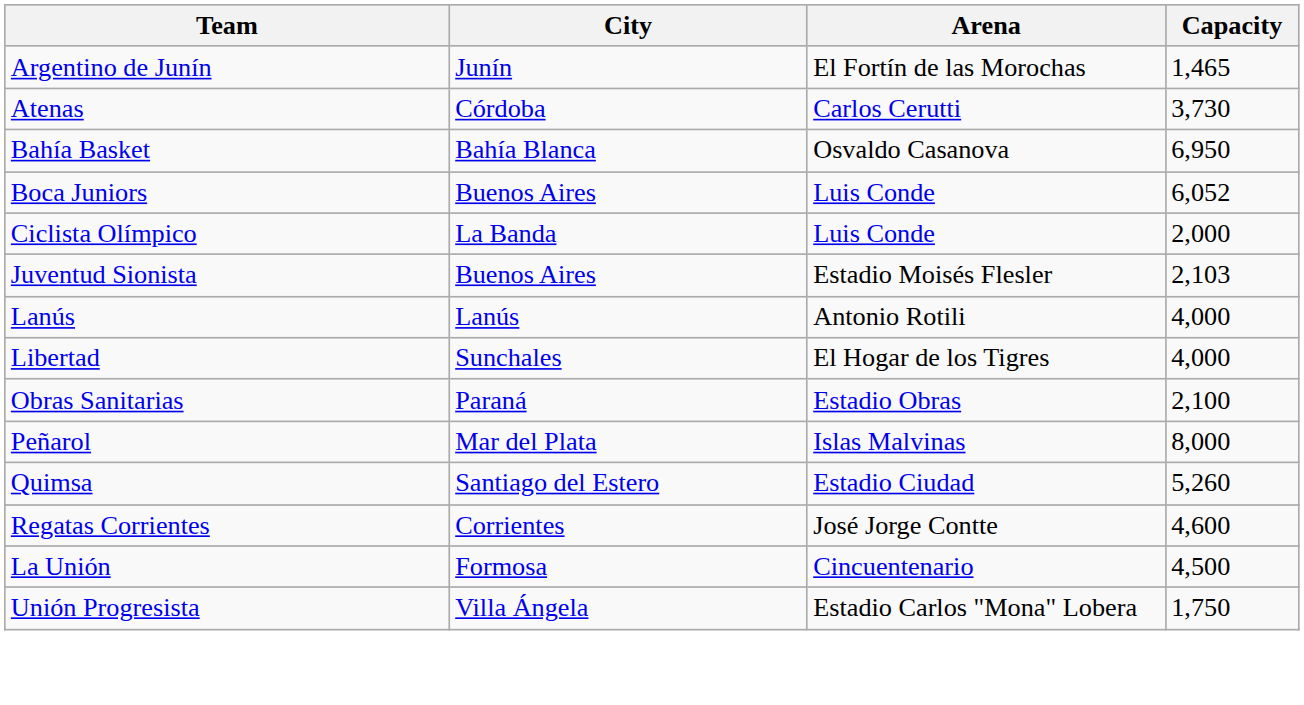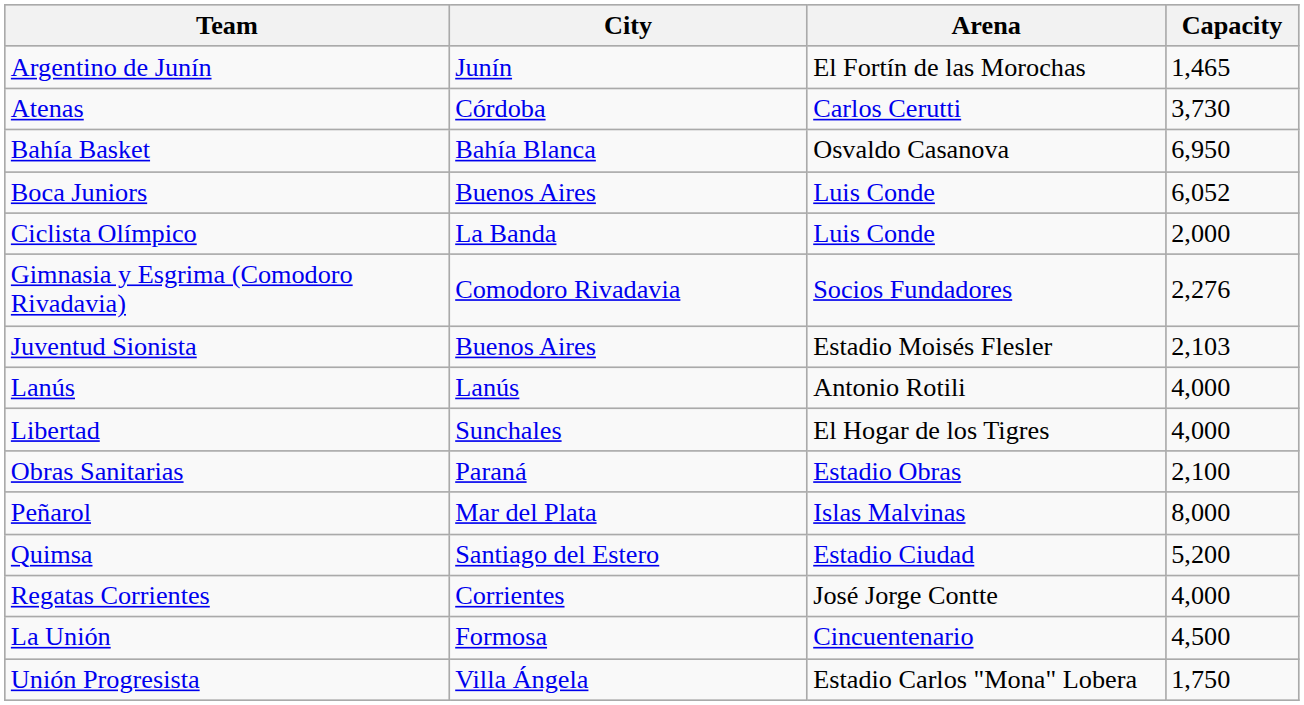+ row: Gimnasia y Esgrima (Comodoro Rivadavia) | Comodoro Rivadavia | Socios Fundadores | 2,276
Quimsa | Capacity: 5,260 -> 5,200
Regatas Corrientes | Capacity: 4,600 -> 4,000
